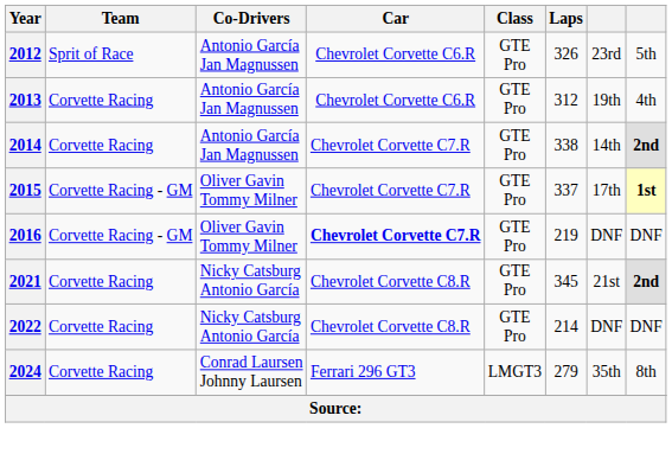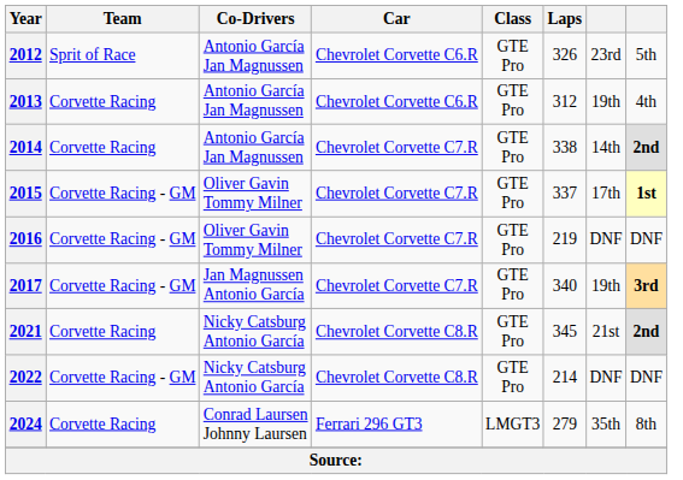2016 | Car: bold -> normal
+ row: 2017 | Corvette Racing - GM | Jan Magnussen Antonio García | Chevrolet Corvette C7.R | GTE Pro | 340 | 19th | 3rd
2022 | Team: Corvette Racing -> Corvette Racing - GM
